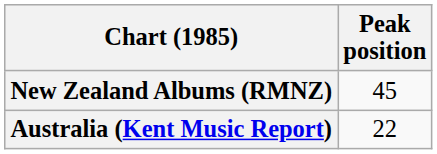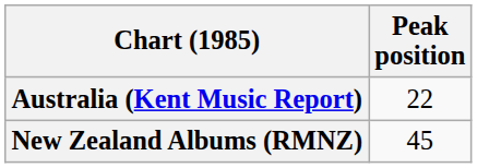rows swapped: Australia (Kent Music Report) <-> New Zealand Albums (RMNZ)
